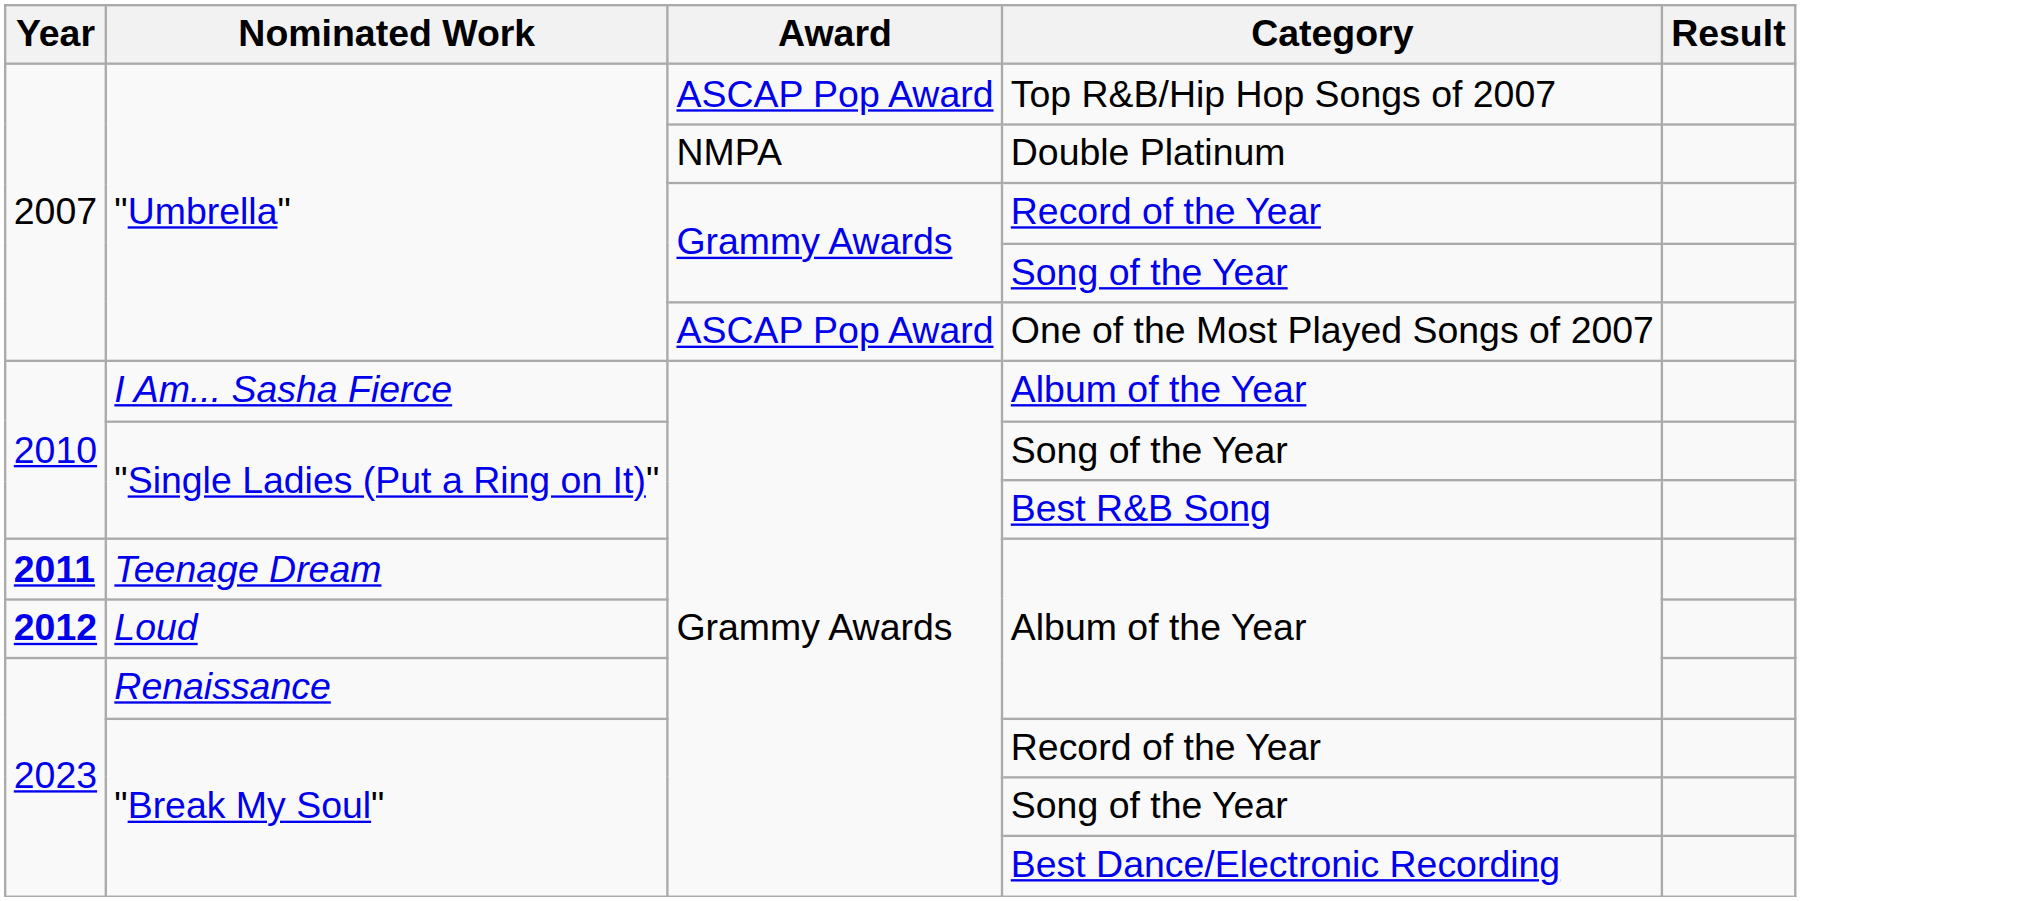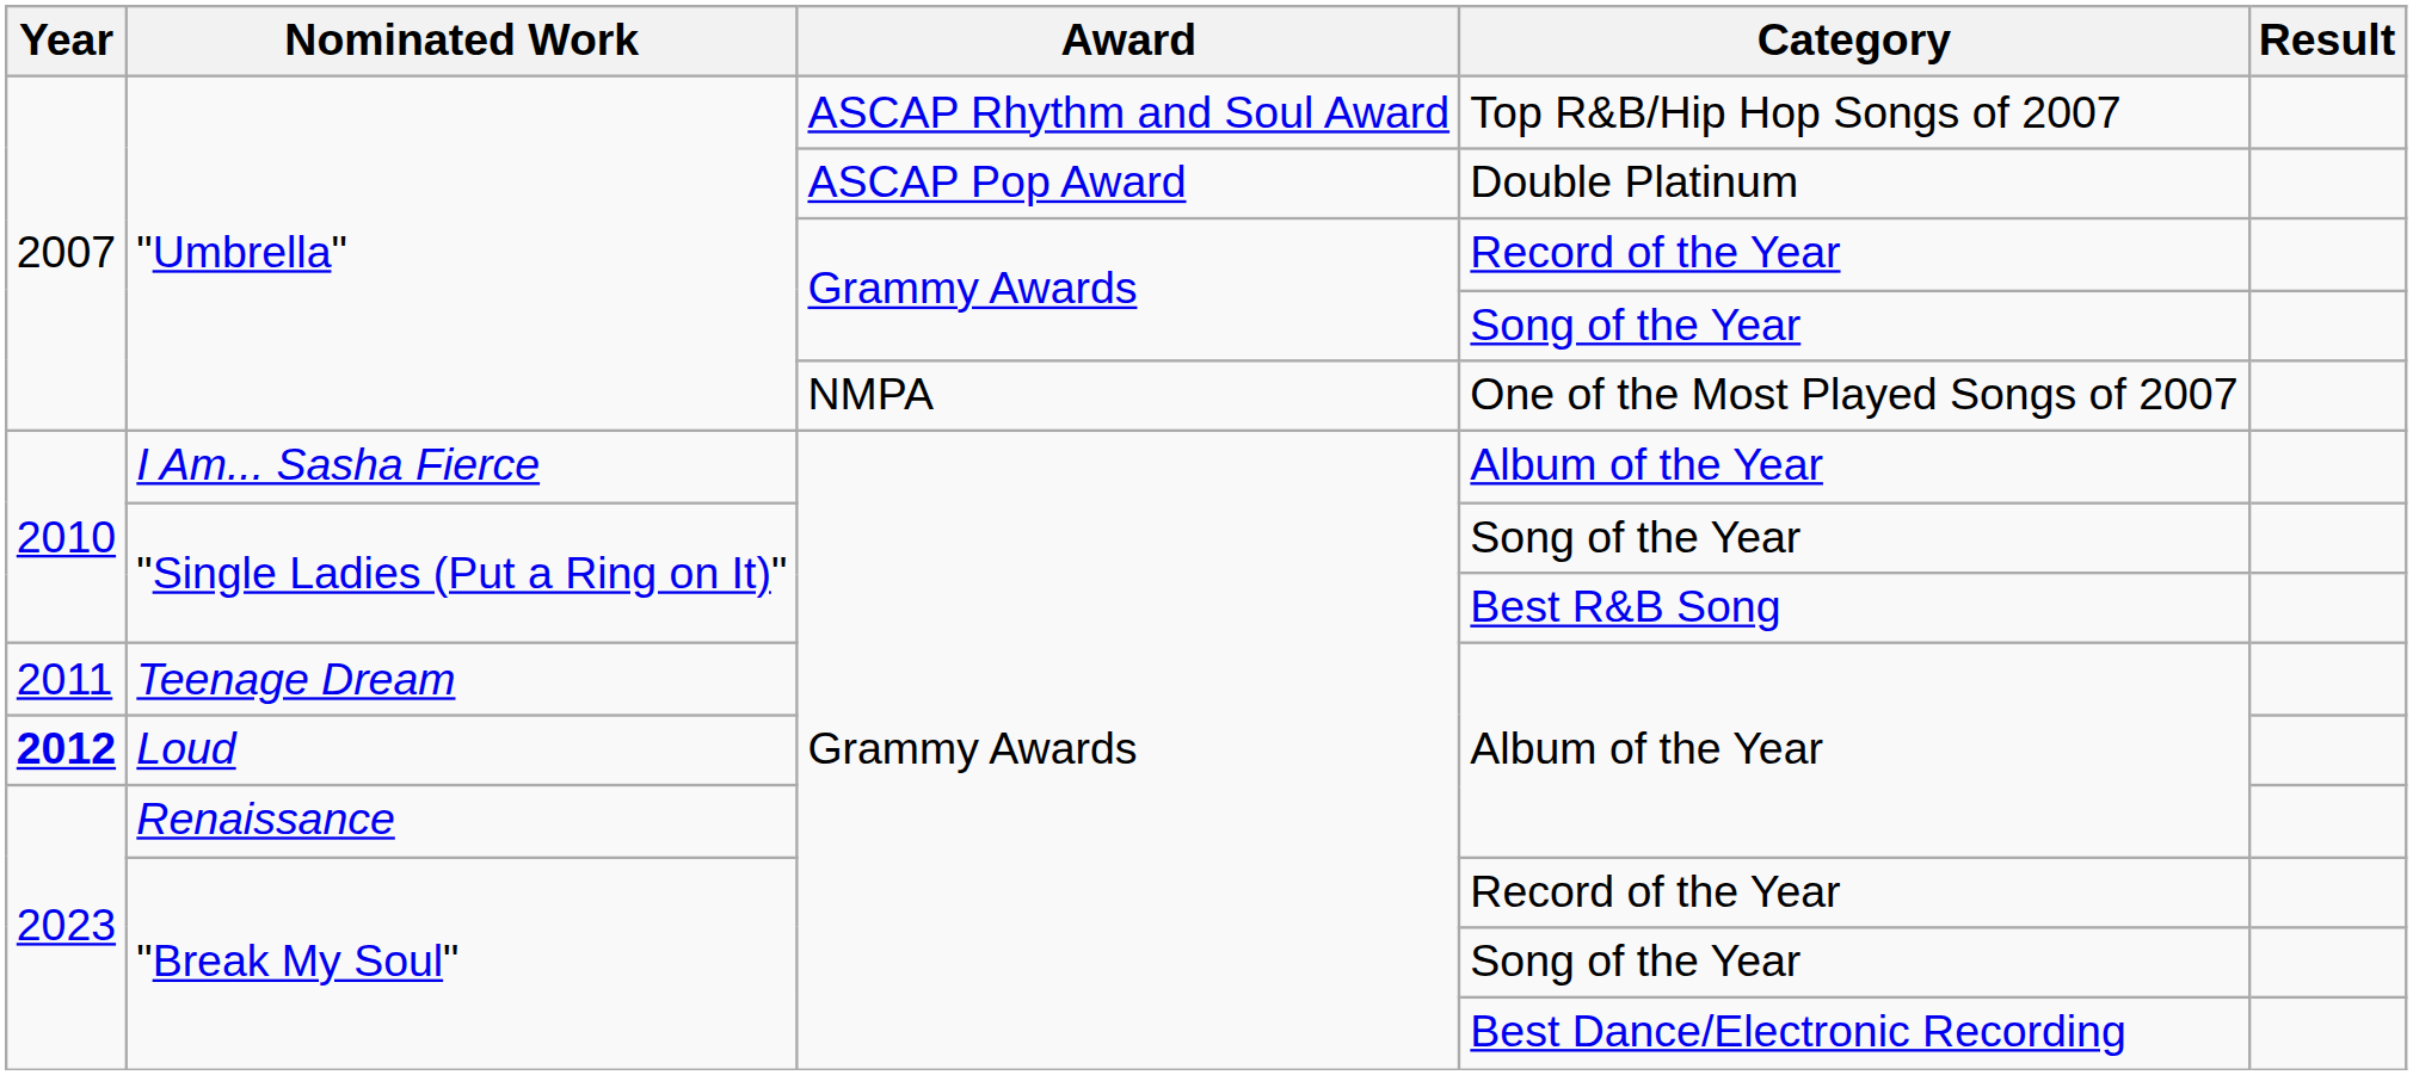Top R&B/Hip Hop Songs of 2007 | Award: ASCAP Pop Award -> ASCAP Rhythm and Soul Award
Double Platinum | Award: NMPA -> ASCAP Pop Award
One of the Most Played Songs of 2007 | Award: ASCAP Pop Award -> NMPA
Teenage Dream / Album of the Year | Year: bold -> normal
